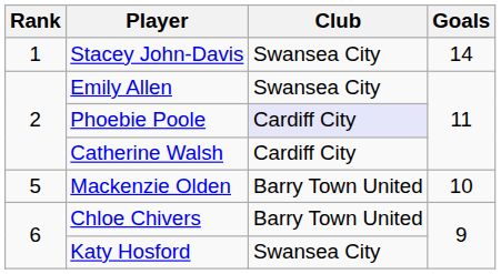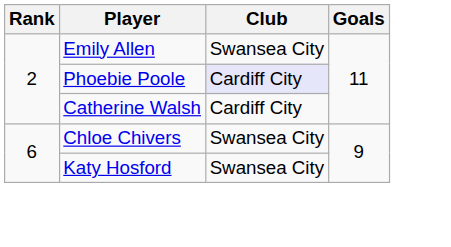- row: 1 | Stacey John-Davis | Swansea City | 14
- row: 5 | Mackenzie Olden | Barry Town United | 10
Chloe Chivers | Club: Barry Town United -> Swansea City
